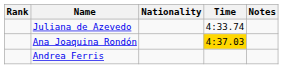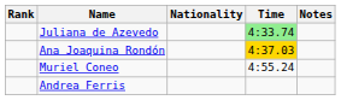Juliana de Azevedo | Time: no background -> lightgreen background
+ row: Muriel Coneo | 4:55.24
